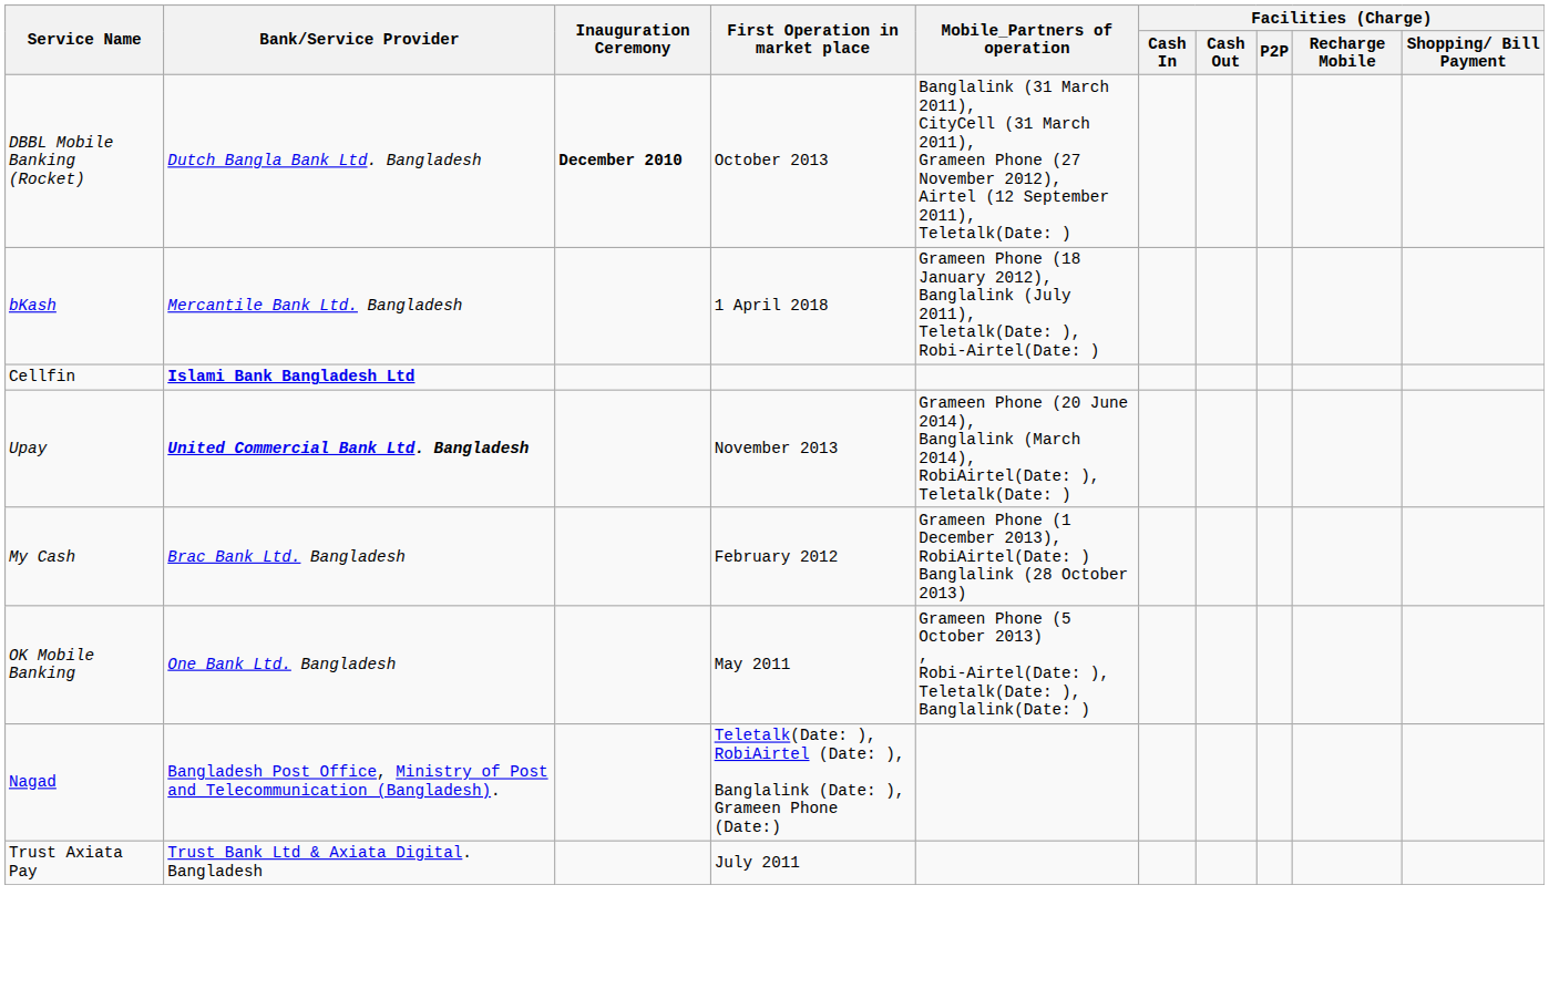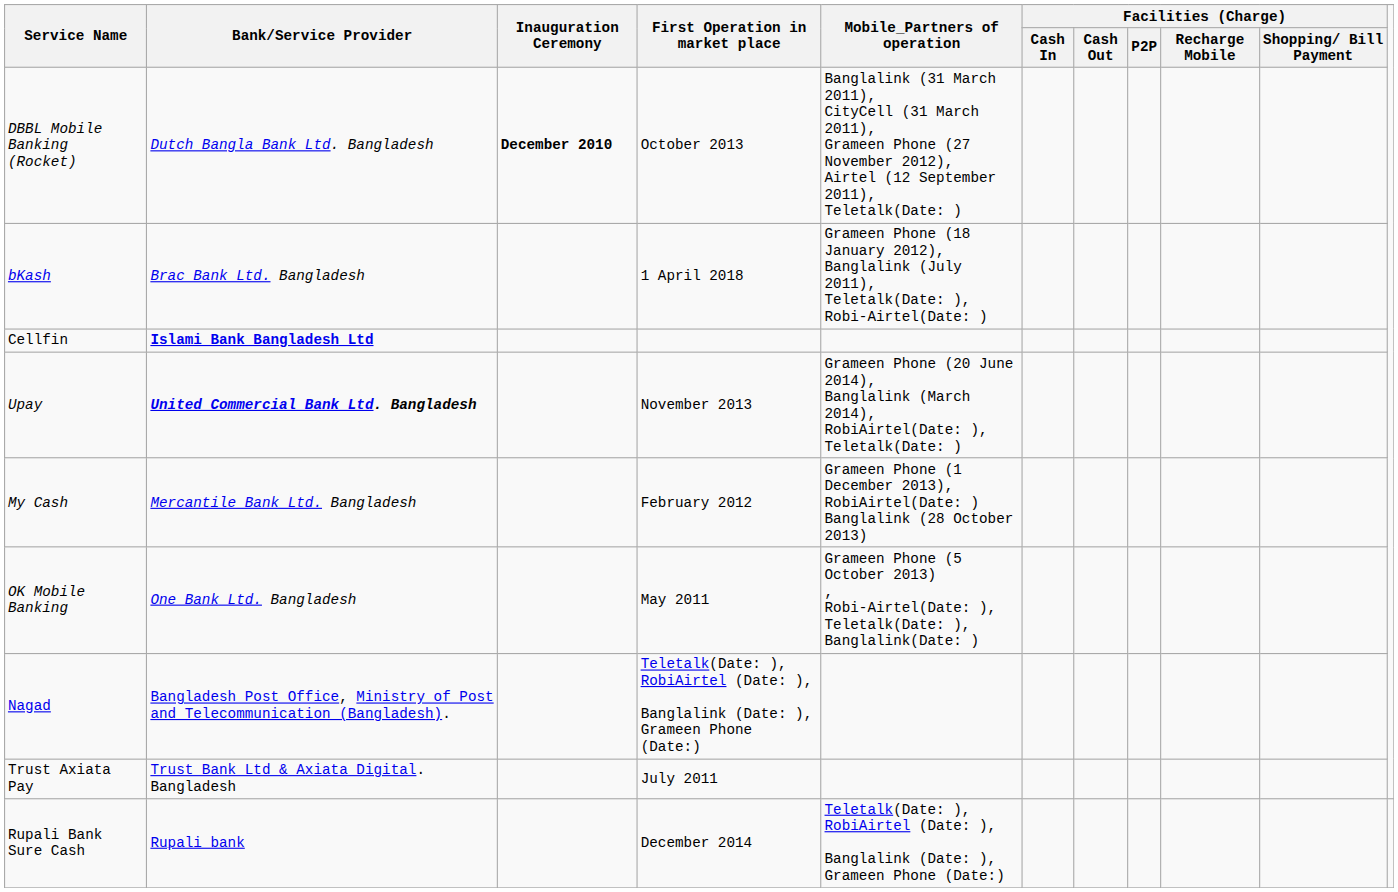bKash | Bank/Service Provider: Mercantile Bank Ltd. Bangladesh -> Brac Bank Ltd. Bangladesh
My Cash | Bank/Service Provider: Brac Bank Ltd. Bangladesh -> Mercantile Bank Ltd. Bangladesh
+ row: Rupali Bank Sure Cash | Rupali bank | December 2014 | Teletalk(Date: ), RobiAirtel (Date: ), Banglalink (Date: ), Grameen Phone (Date:)
